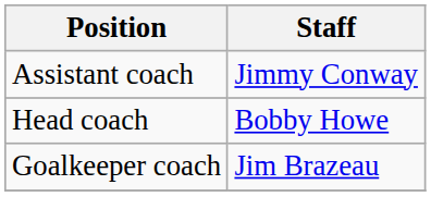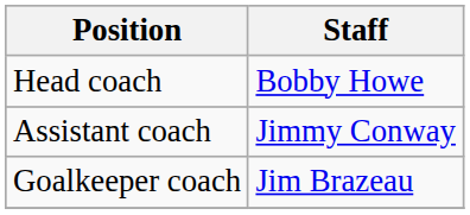rows swapped: Head coach <-> Assistant coach
